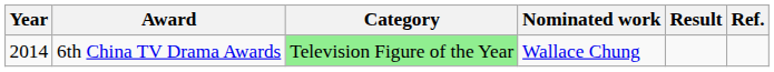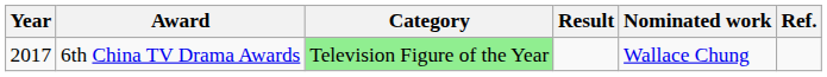columns swapped: Nominated work <-> Result
6th China TV Drama Awards | Year: 2014 -> 2017
